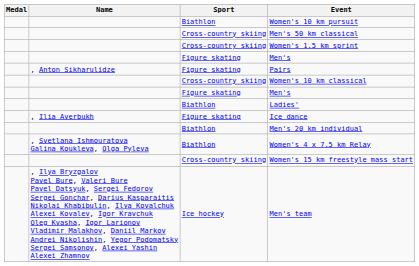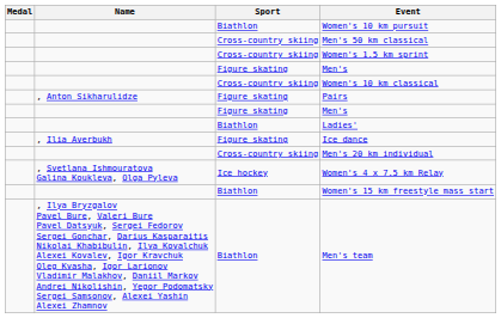rows swapped: Pairs <-> Women's 10 km classical
Men's 20 km individual | Sport: Biathlon -> Cross-country skiing
Women's 4 x 7.5 km Relay | Sport: Biathlon -> Ice hockey
Women's 15 km freestyle mass start | Sport: Cross-country skiing -> Biathlon
Men's team | Sport: Ice hockey -> Biathlon
